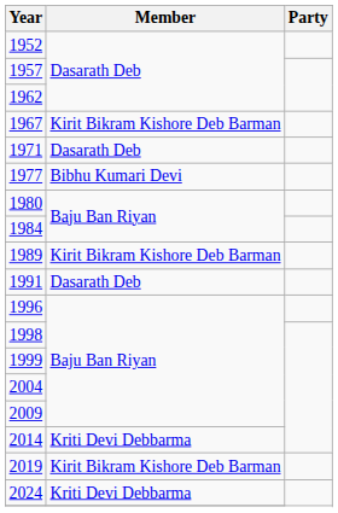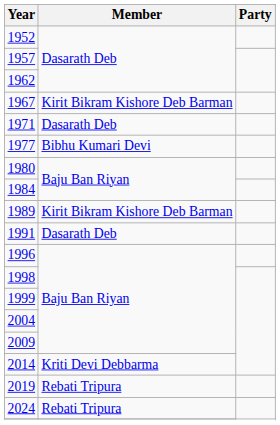2019 | Member: Kirit Bikram Kishore Deb Barman -> Rebati Tripura
2024 | Member: Kriti Devi Debbarma -> Rebati Tripura
